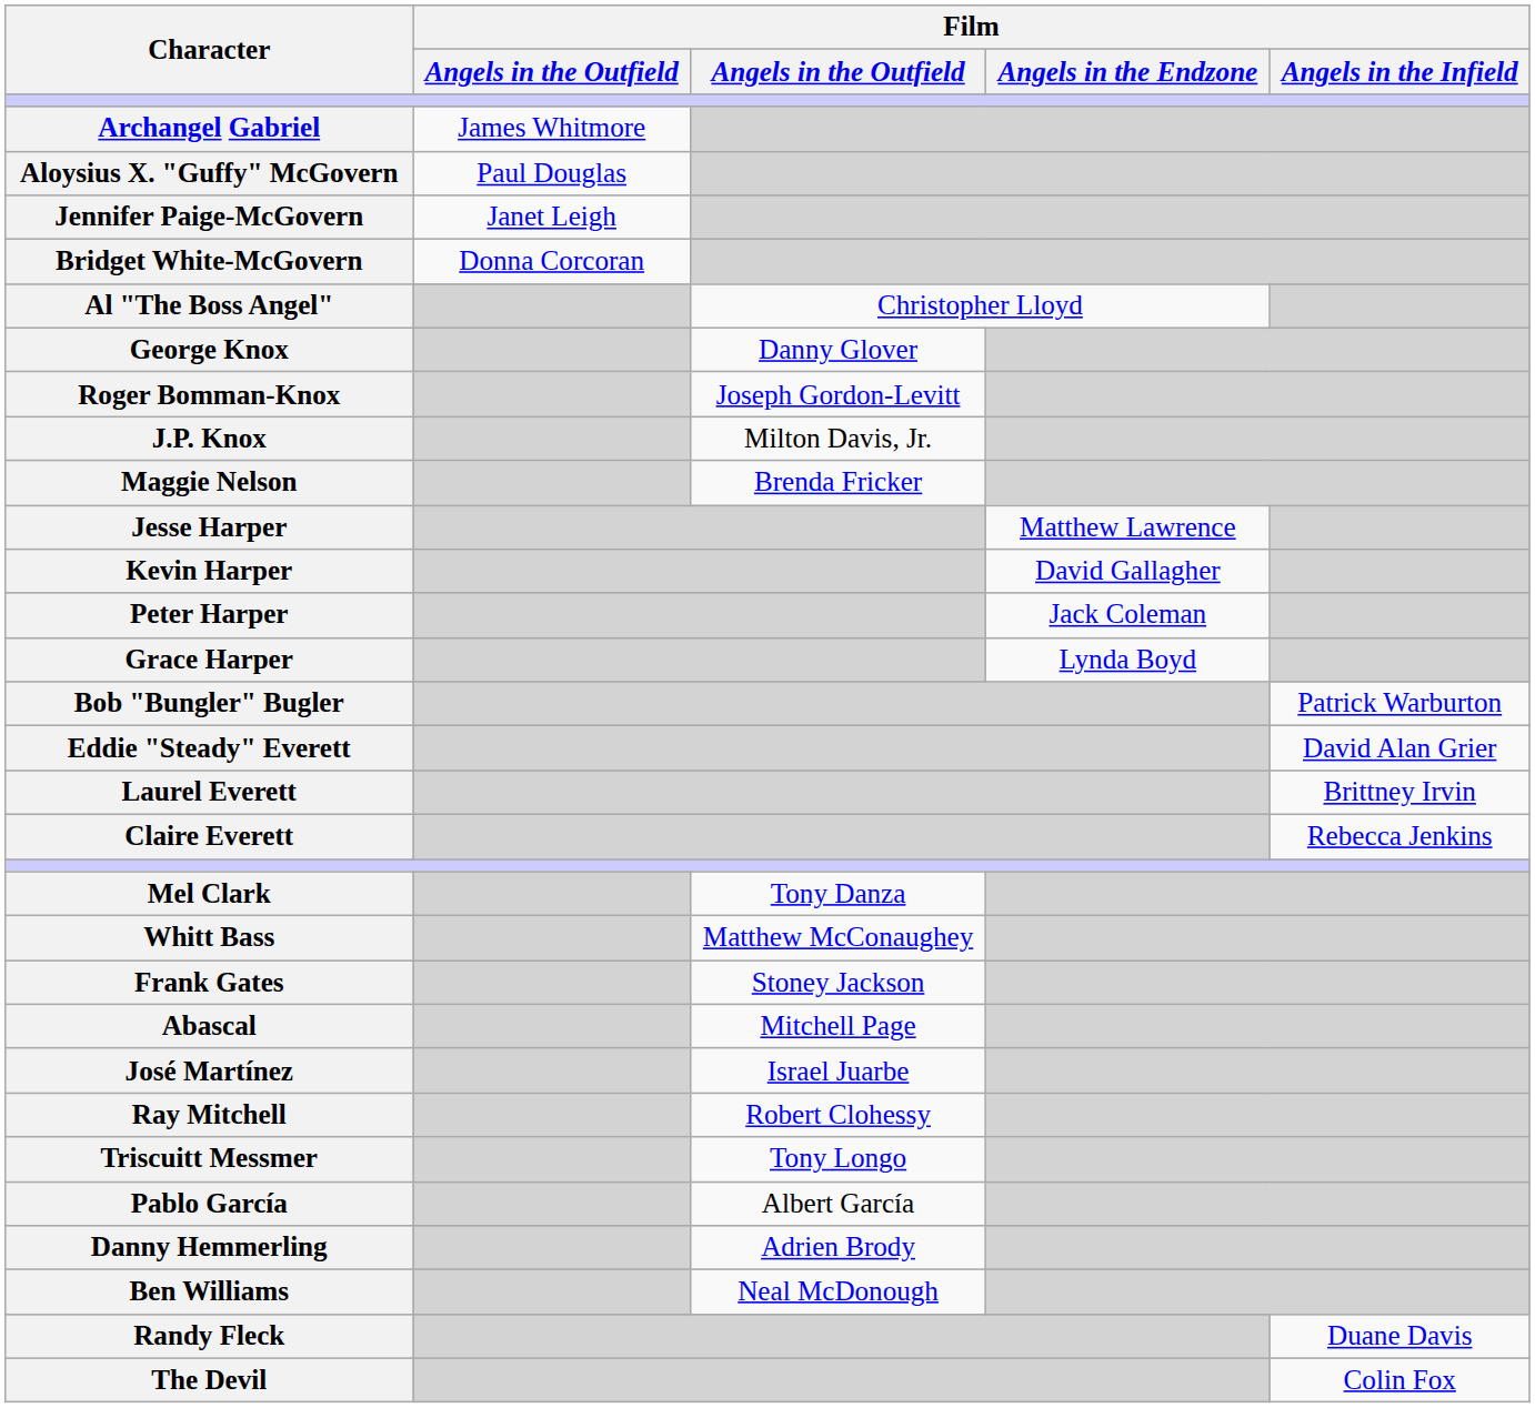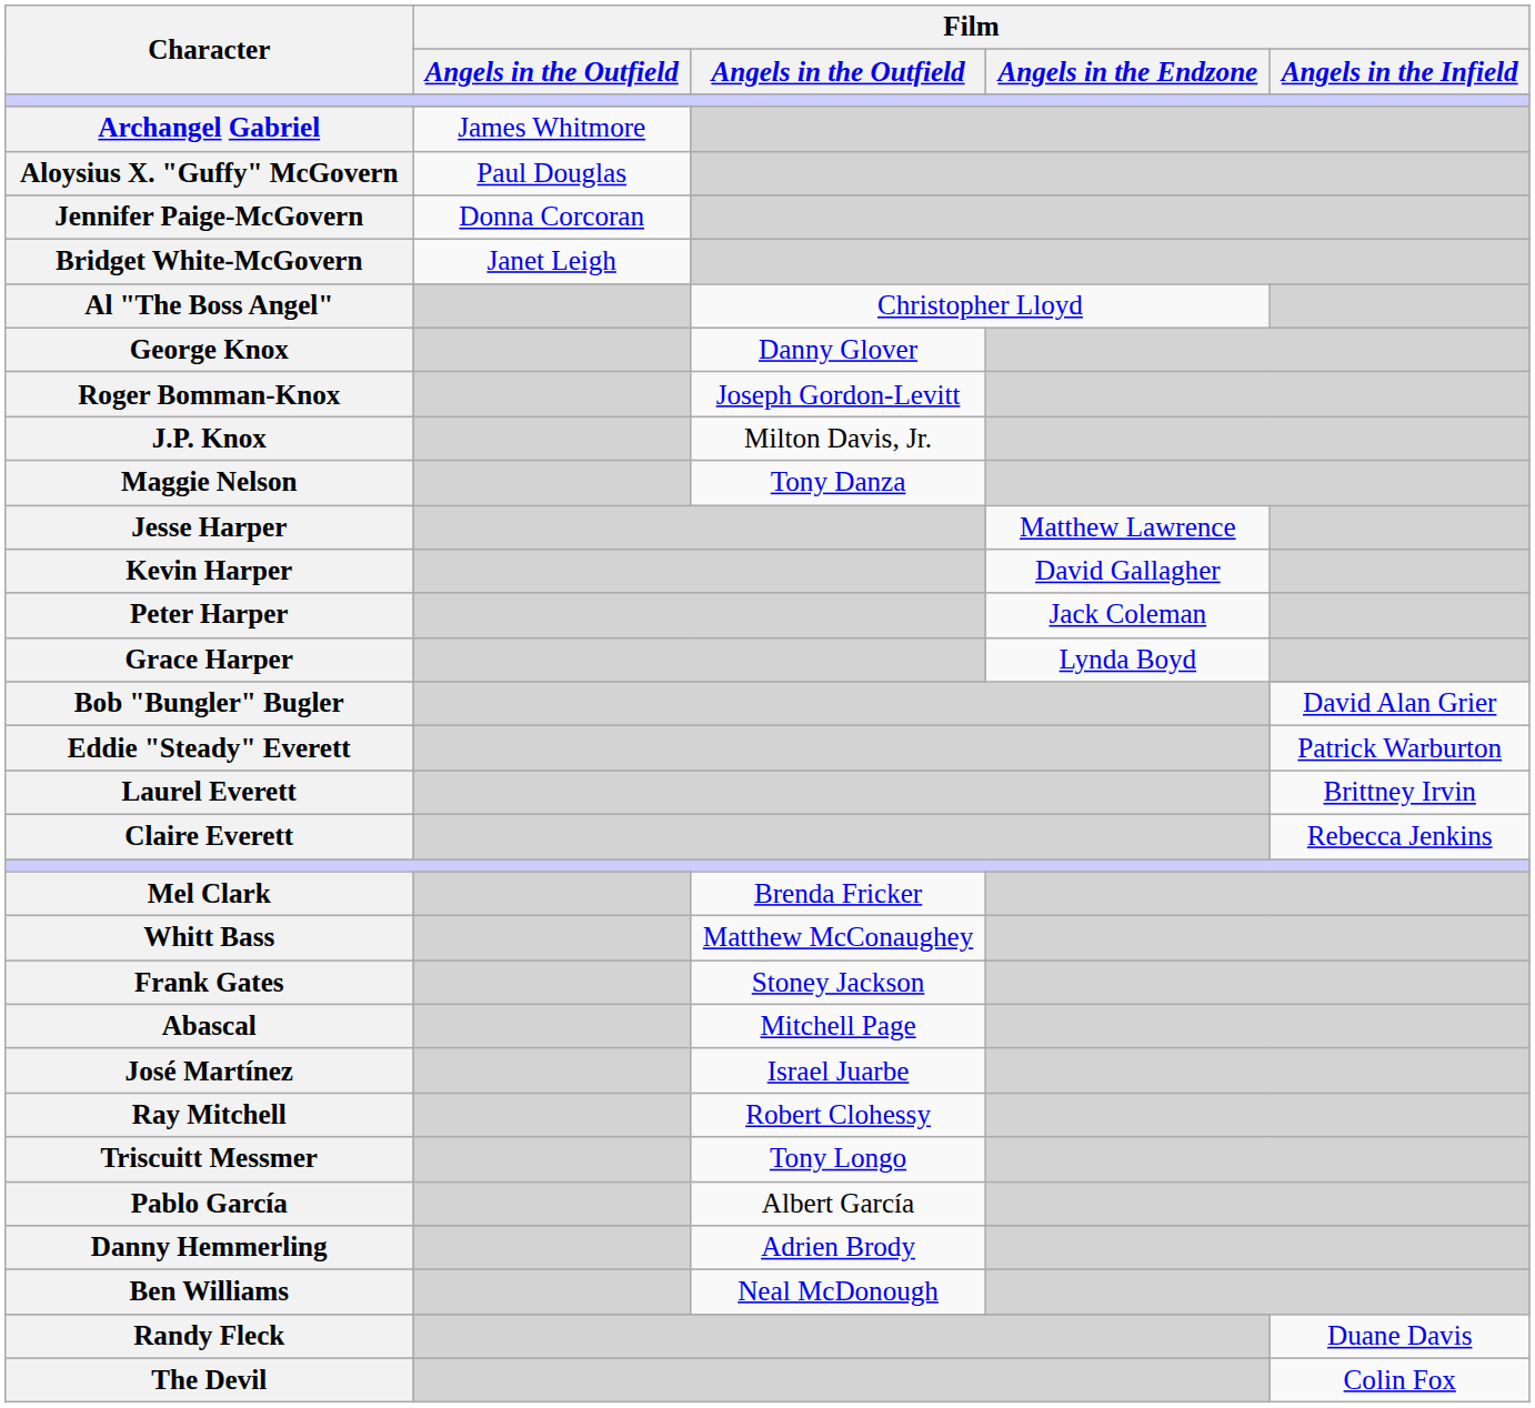Jennifer Paige-McGovern | column 2: Janet Leigh -> Donna Corcoran
Bridget White-McGovern | column 2: Donna Corcoran -> Janet Leigh
Maggie Nelson | column 3: Brenda Fricker -> Tony Danza
Bob "Bungler" Bugler | Film / Angels in the Infield: Patrick Warburton -> David Alan Grier
Eddie "Steady" Everett | Film / Angels in the Infield: David Alan Grier -> Patrick Warburton
Mel Clark | column 3: Tony Danza -> Brenda Fricker
